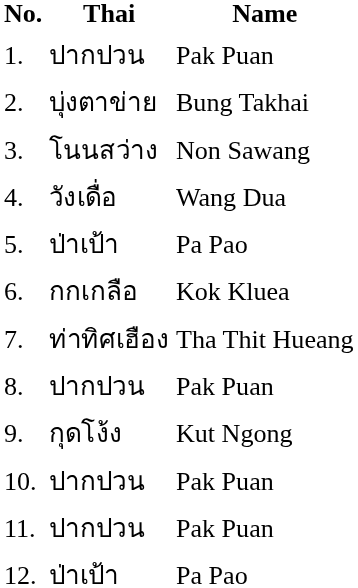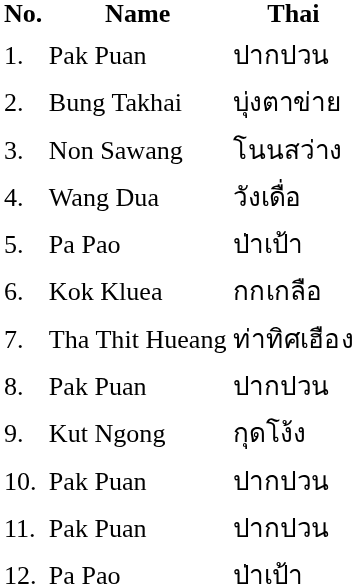columns swapped: Name <-> Thai
